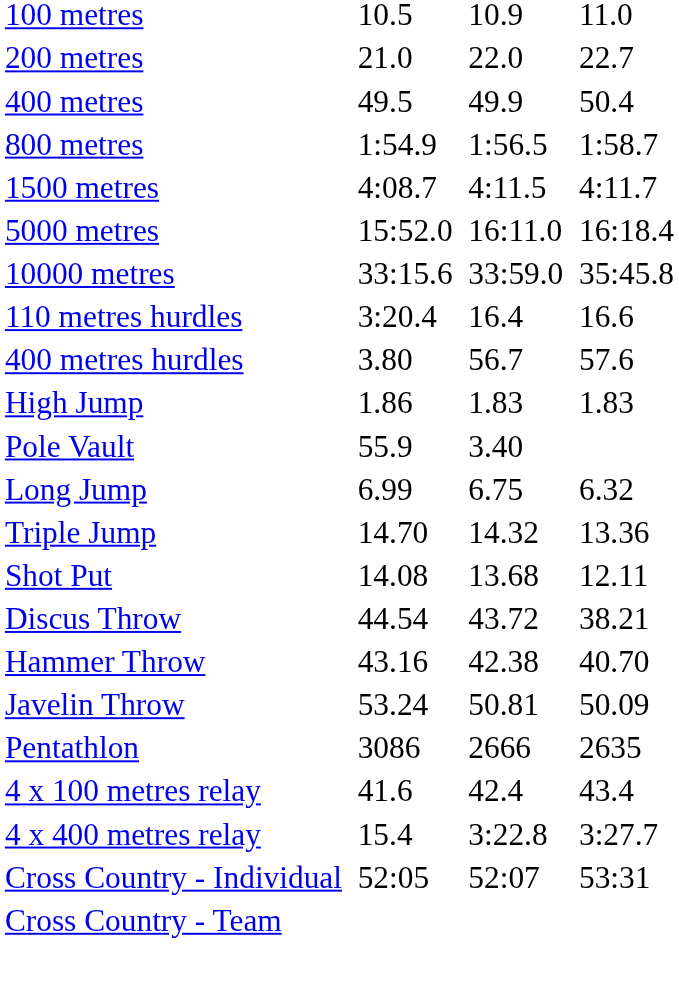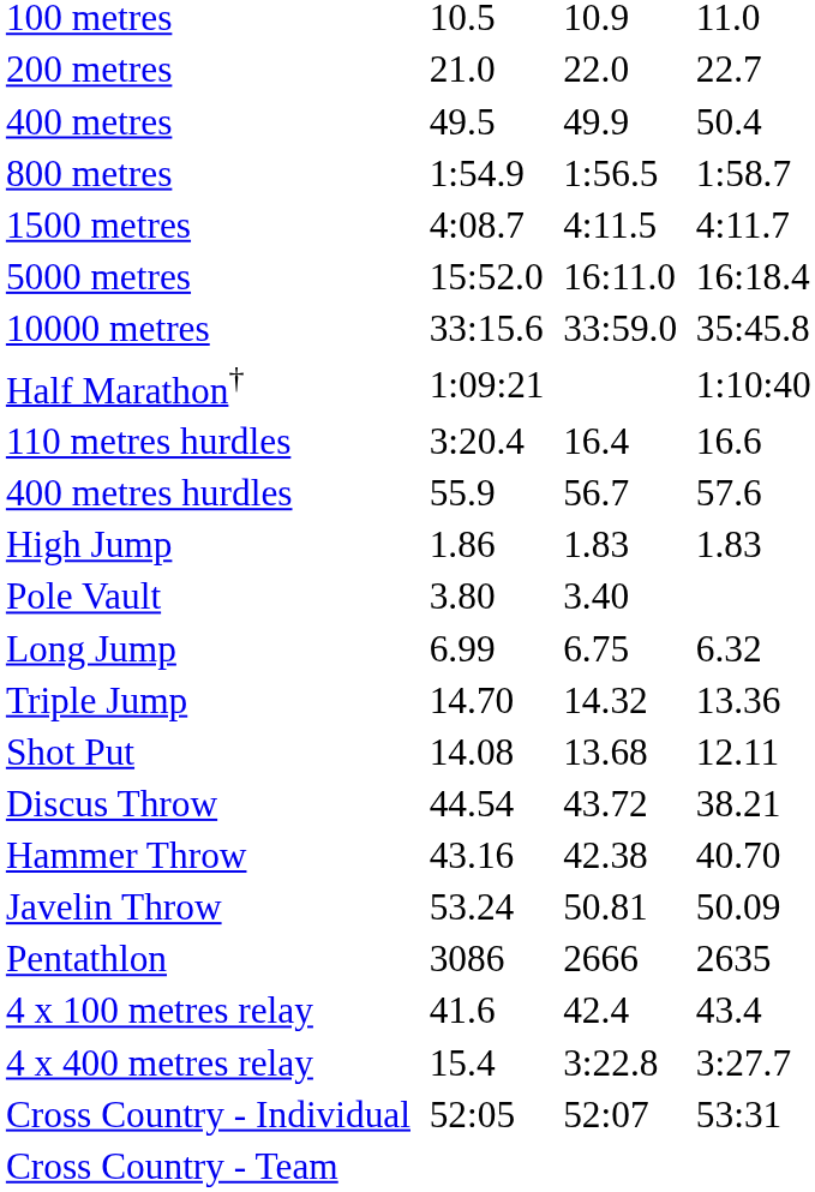+ row: Half Marathon† | 1:09:21 | 1:10:40
400 metres hurdles | column 3: 3.80 -> 55.9
Pole Vault | column 3: 55.9 -> 3.80
